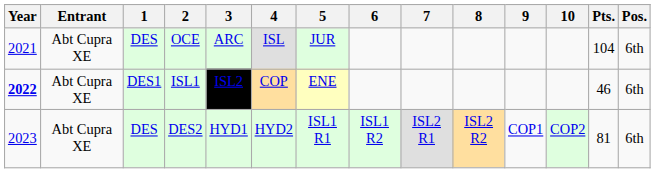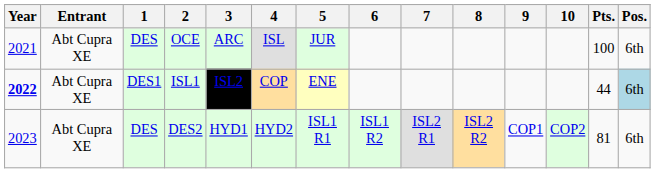OCE | Pts.: 104 -> 100
ISL1 | Pts.: 46 -> 44
ISL1 | Pos.: no background -> lightblue background
